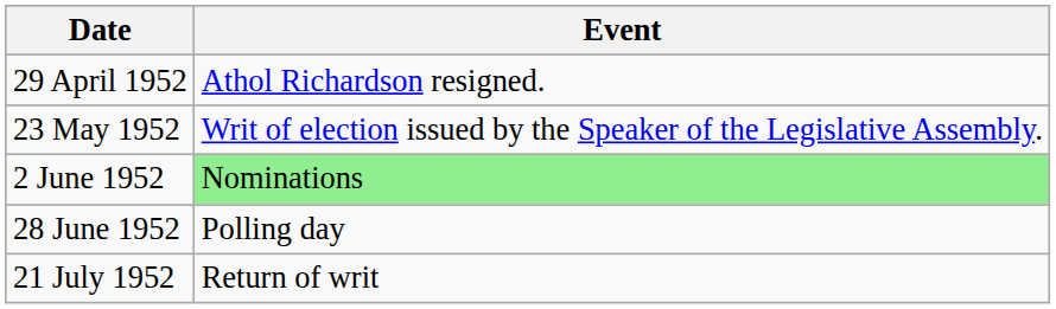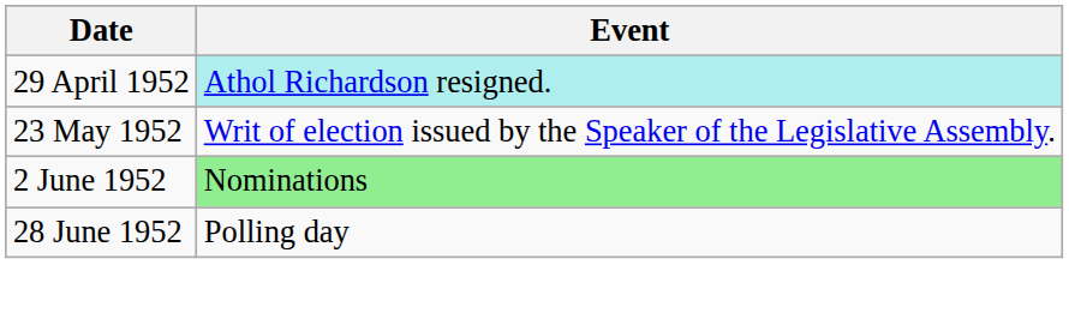29 April 1952 | Event: no background -> paleturquoise background
- row: 21 July 1952 | Return of writ
